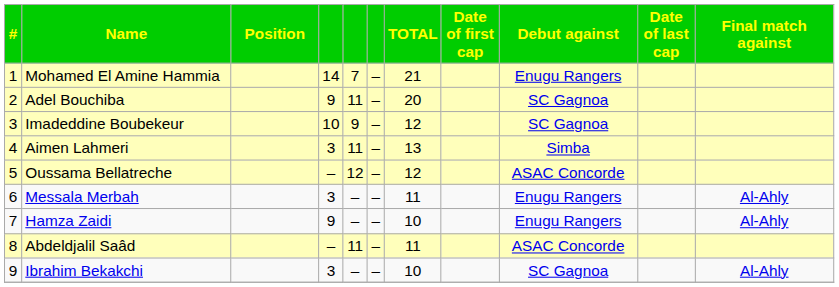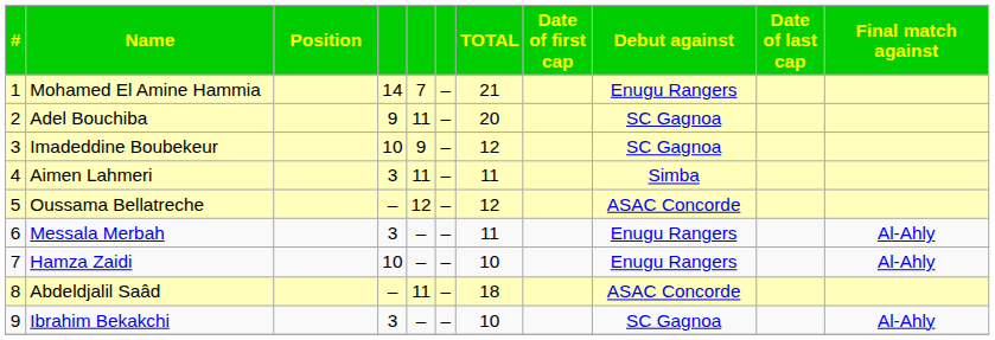Aimen Lahmeri | TOTAL: 13 -> 11
Hamza Zaidi | column 4: 9 -> 10
Abdeldjalil Saâd | TOTAL: 11 -> 18
